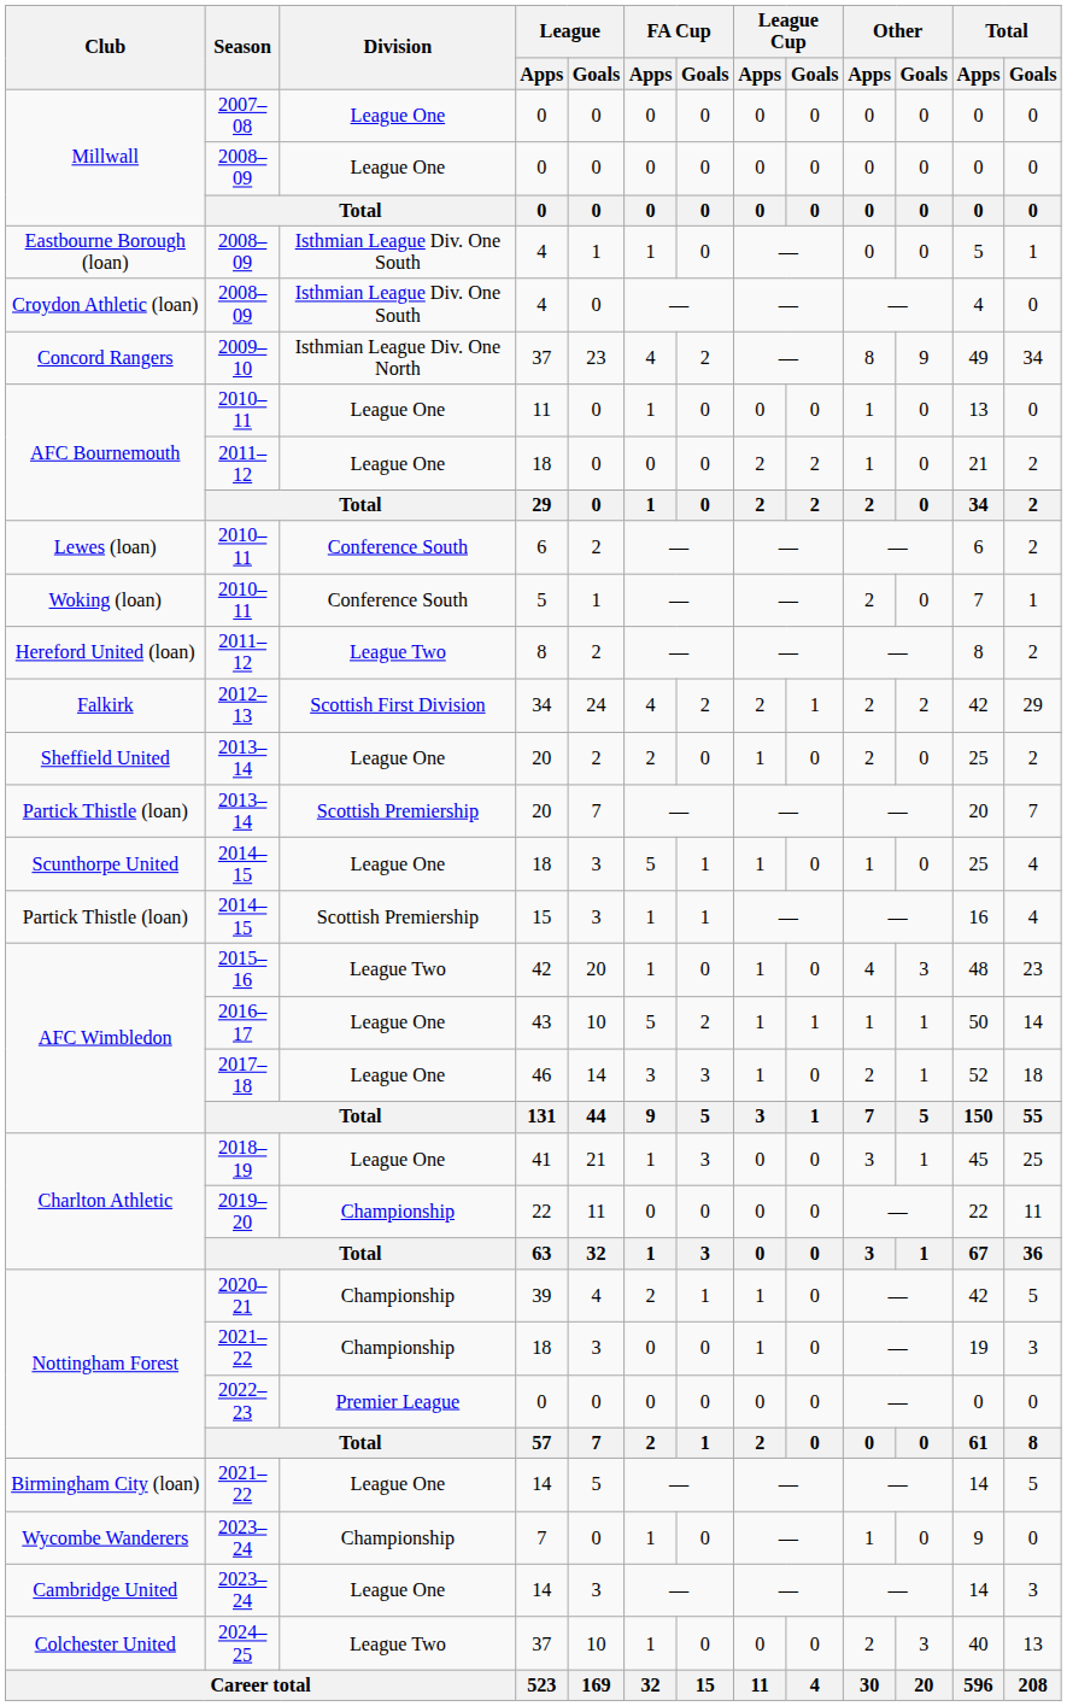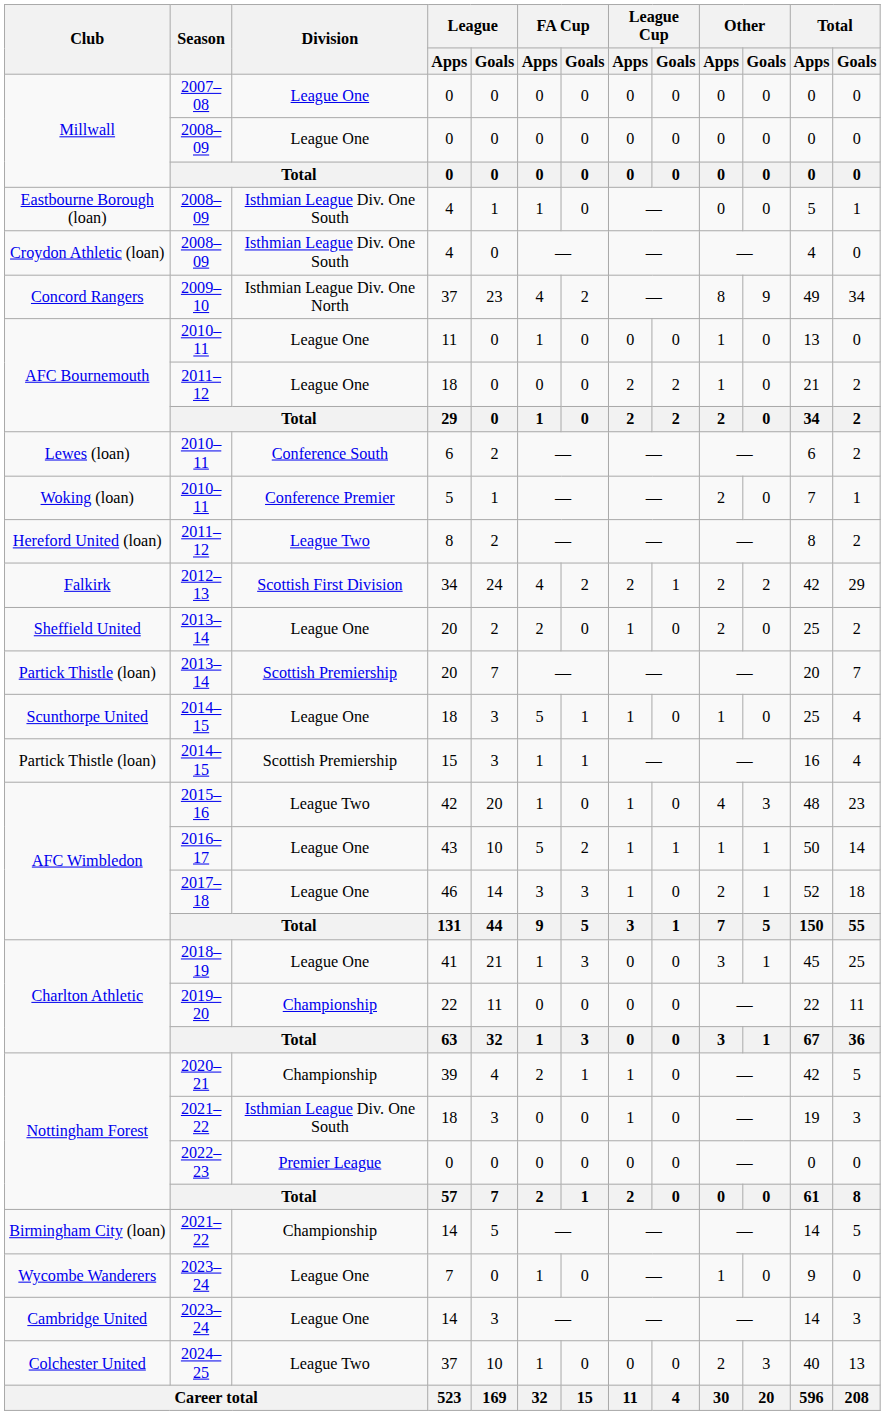Woking (loan) | Division: Conference South -> Conference Premier
Nottingham Forest / 2021–22 | Division: Championship -> Isthmian League Div. One South
Birmingham City (loan) | Division: League One -> Championship
Wycombe Wanderers | Division: Championship -> League One
